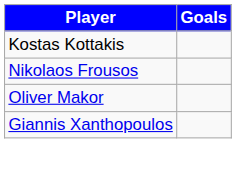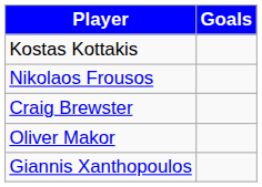+ row: Craig Brewster
